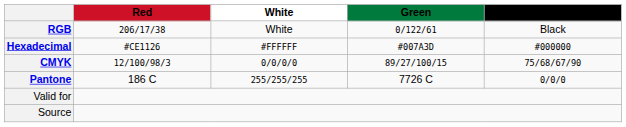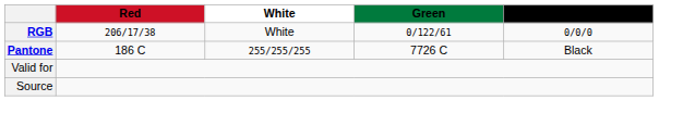RGB | Black: Black -> 0/0/0
- row: Hexadecimal | #CE1126 | #FFFFFF | #007A3D | #000000
- row: CMYK | 12/100/98/3 | 0/0/0/0 | 89/27/100/15 | 75/68/67/90
Pantone | Black: 0/0/0 -> Black
